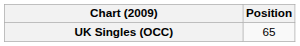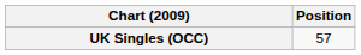UK Singles (OCC) | Position: 65 -> 57
